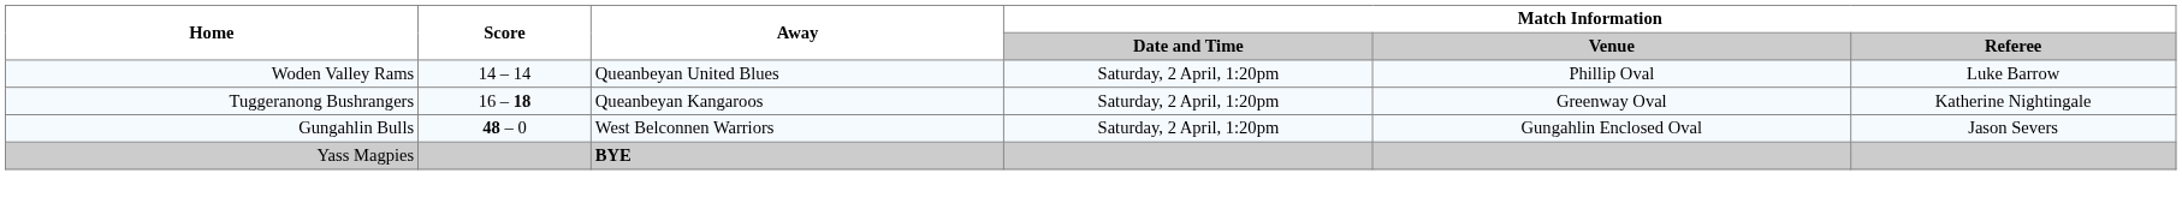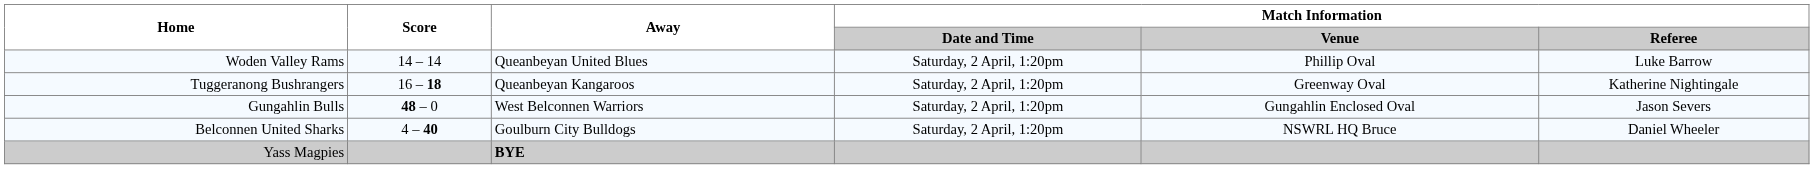+ row: Belconnen United Sharks | 4 – 40 | Goulburn City Bulldogs | Saturday, 2 April, 1:20pm | NSWRL HQ Bruce | Daniel Wheeler
